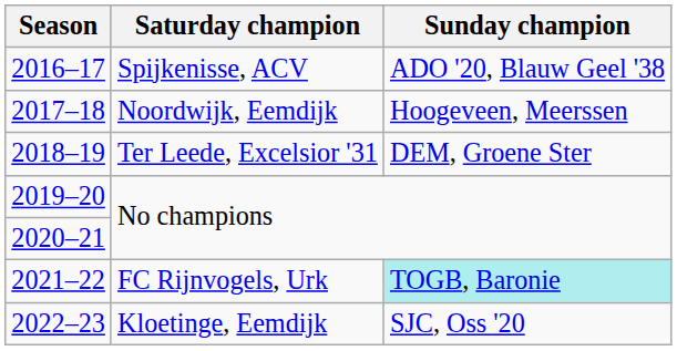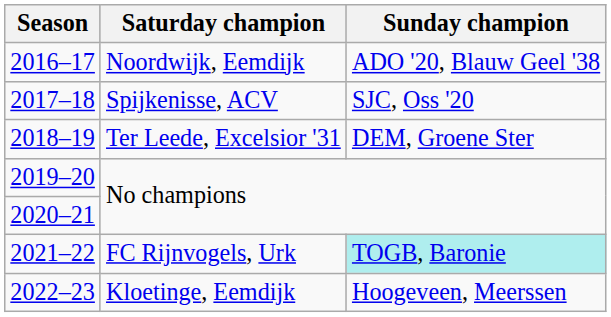2016–17 | Saturday champion: Spijkenisse, ACV -> Noordwijk, Eemdijk
2017–18 | Saturday champion: Noordwijk, Eemdijk -> Spijkenisse, ACV
2017–18 | Sunday champion: Hoogeveen, Meerssen -> SJC, Oss '20
2022–23 | Sunday champion: SJC, Oss '20 -> Hoogeveen, Meerssen
